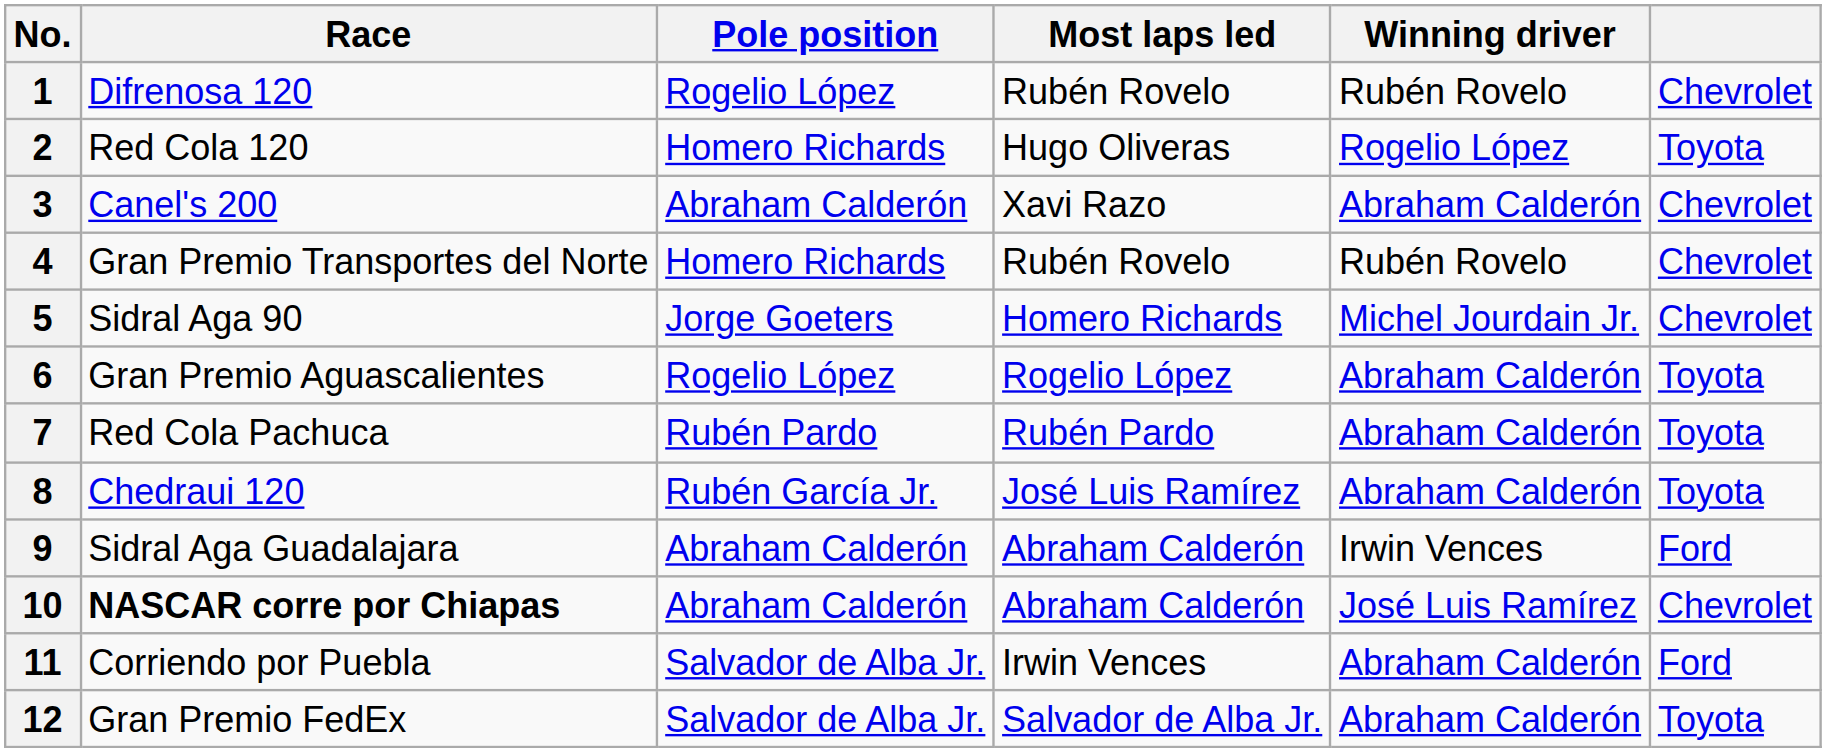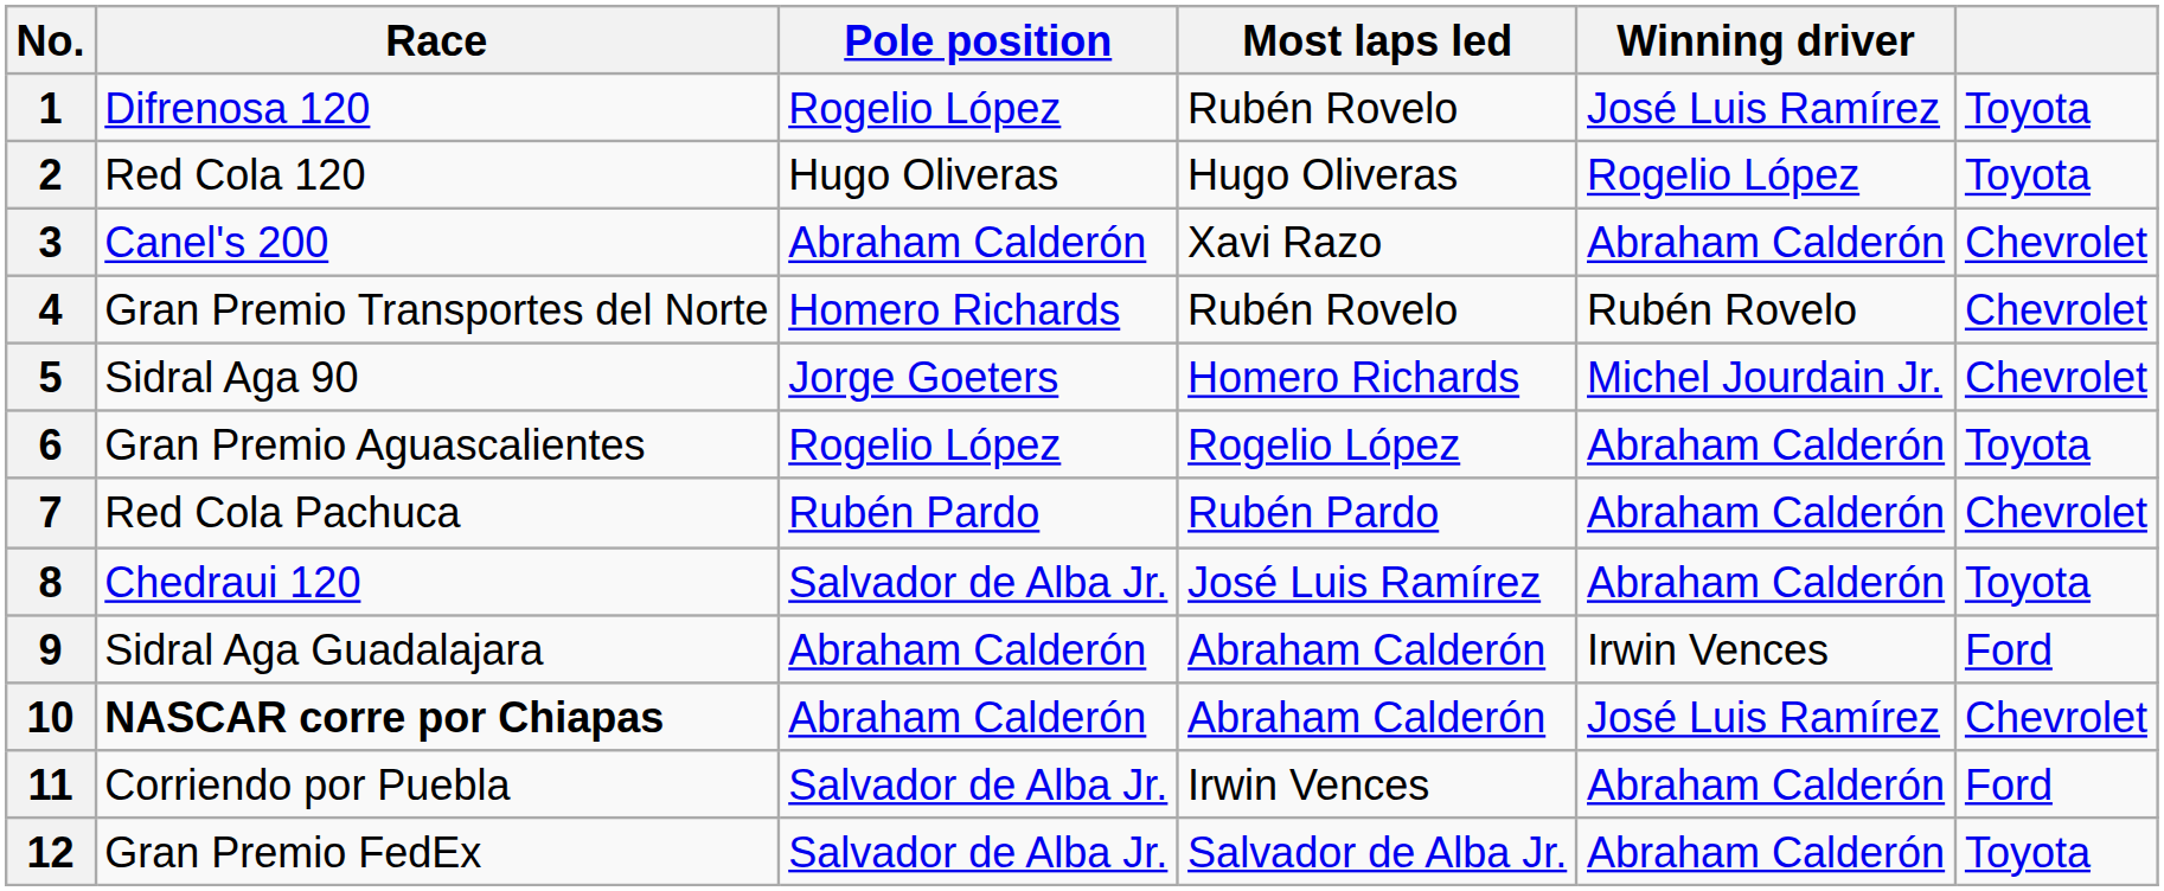1 | Winning driver: Rubén Rovelo -> José Luis Ramírez
1 | column 6: Chevrolet -> Toyota
2 | Pole position: Homero Richards -> Hugo Oliveras
7 | column 6: Toyota -> Chevrolet
8 | Pole position: Rubén García Jr. -> Salvador de Alba Jr.
